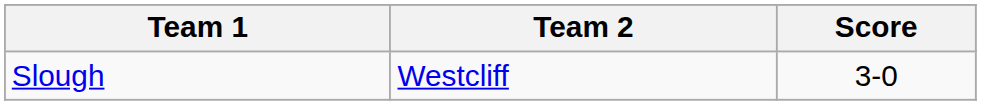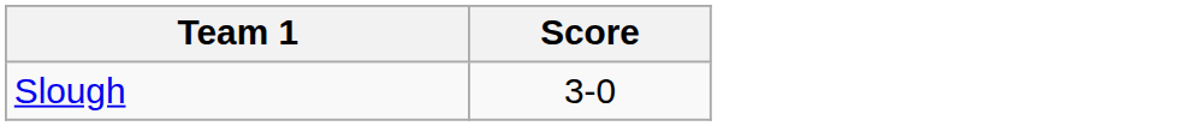- column: Team 2 | Westcliff
